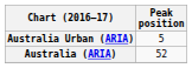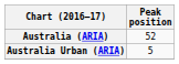rows swapped: Australia (ARIA) <-> Australia Urban (ARIA)
